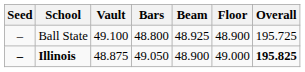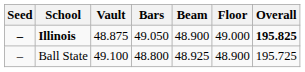rows swapped: Illinois <-> Ball State
